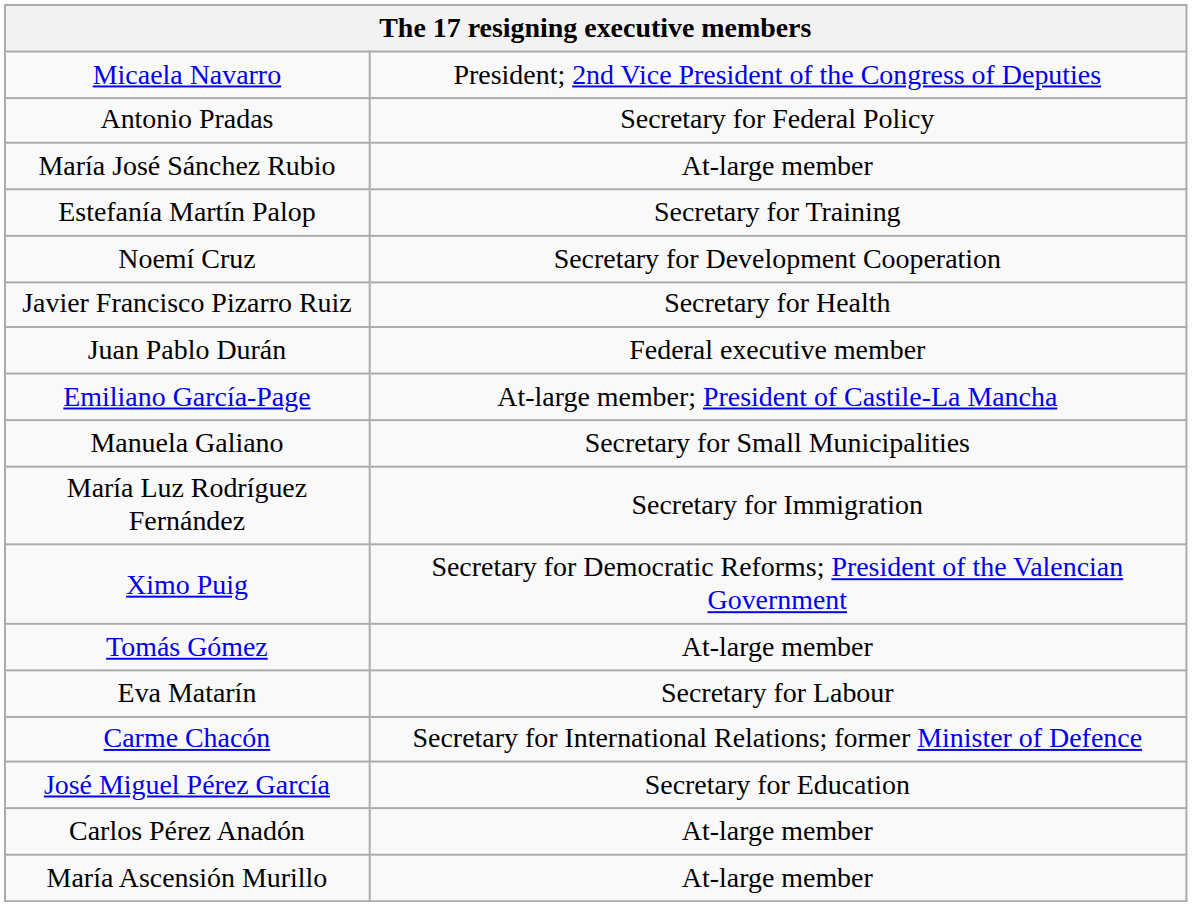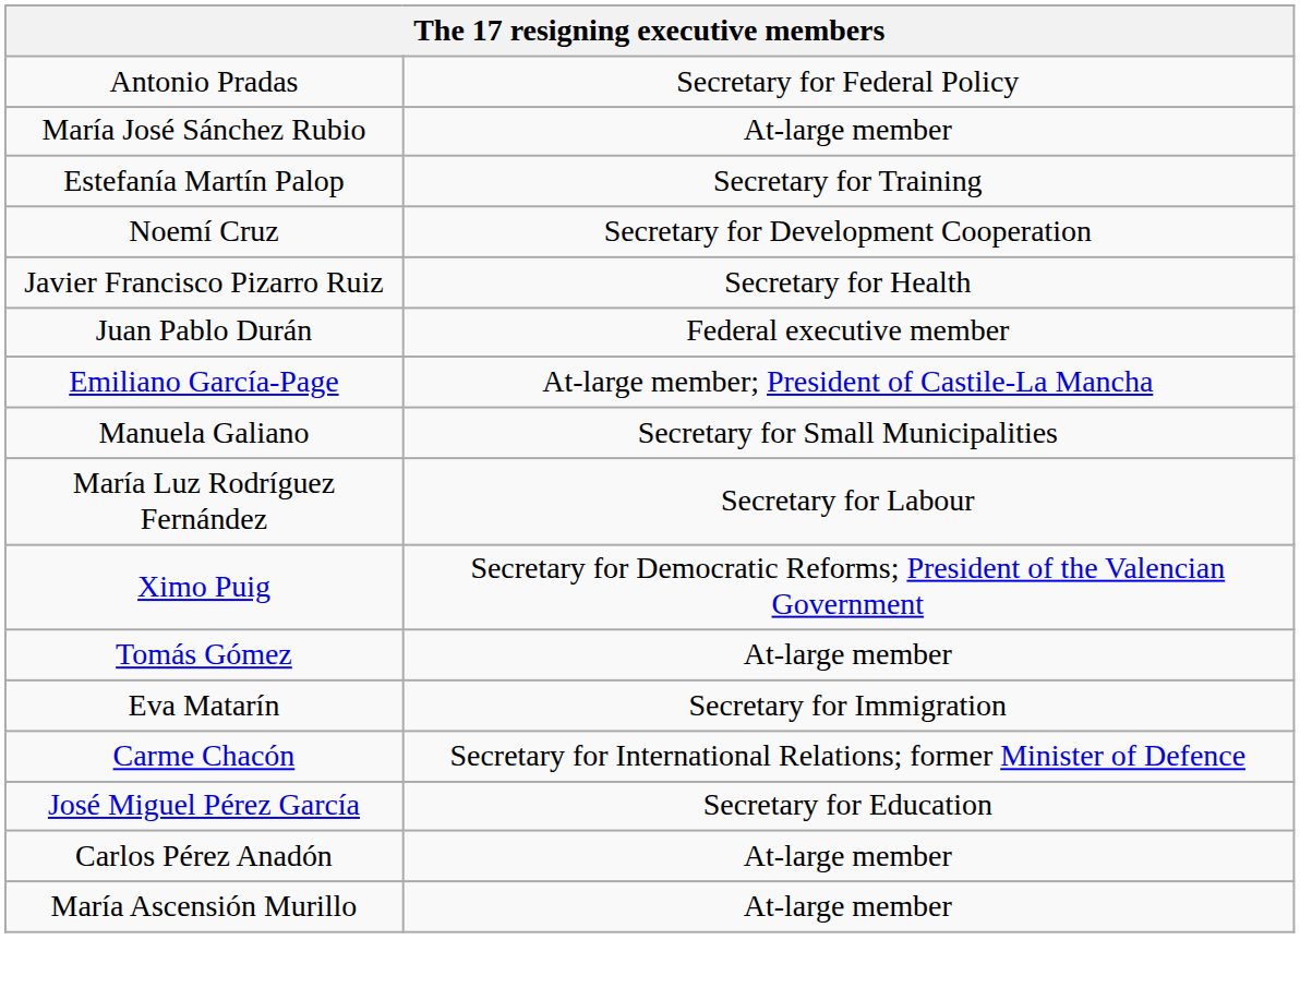- row: Micaela Navarro | President; 2nd Vice President of the Congress of Deputies
María Luz Rodríguez Fernández | column 2: Secretary for Immigration -> Secretary for Labour
Eva Matarín | column 2: Secretary for Labour -> Secretary for Immigration
